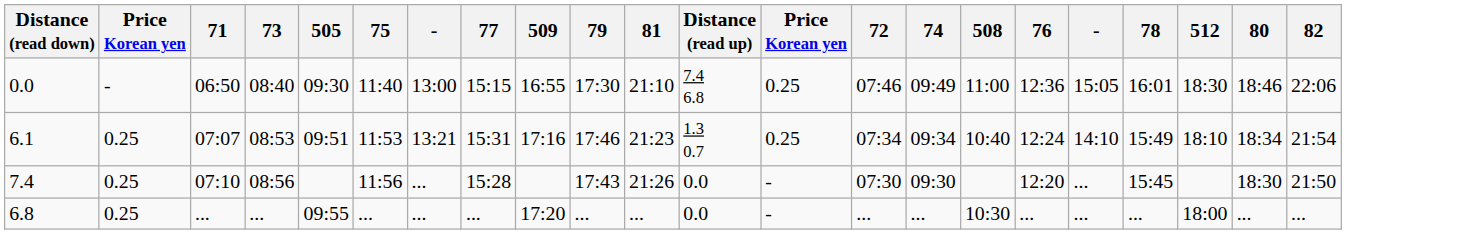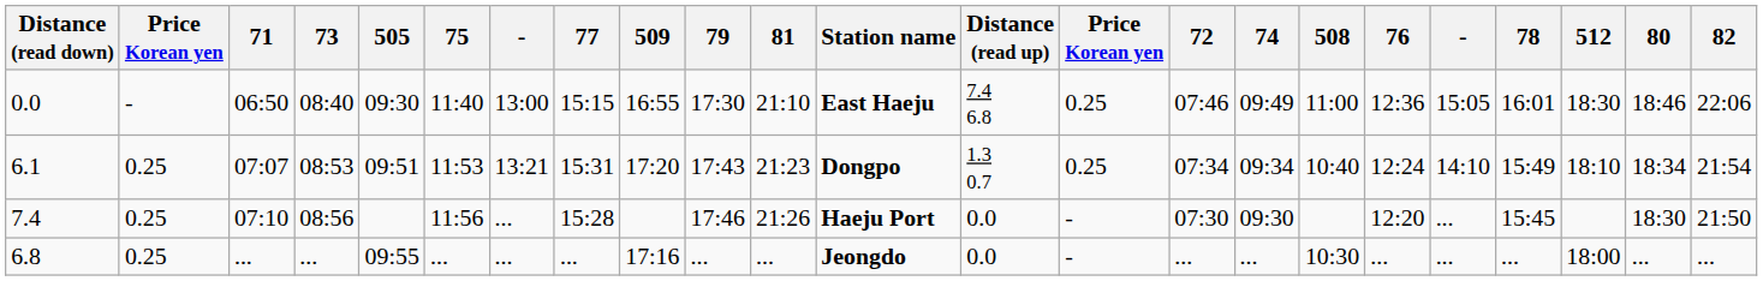+ column: Station name | East Haeju | Dongpo | Haeju Port | Jeongdo
6.1 | 509: 17:16 -> 17:20
6.1 | 79: 17:46 -> 17:43
7.4 | 79: 17:43 -> 17:46
6.8 | 509: 17:20 -> 17:16
